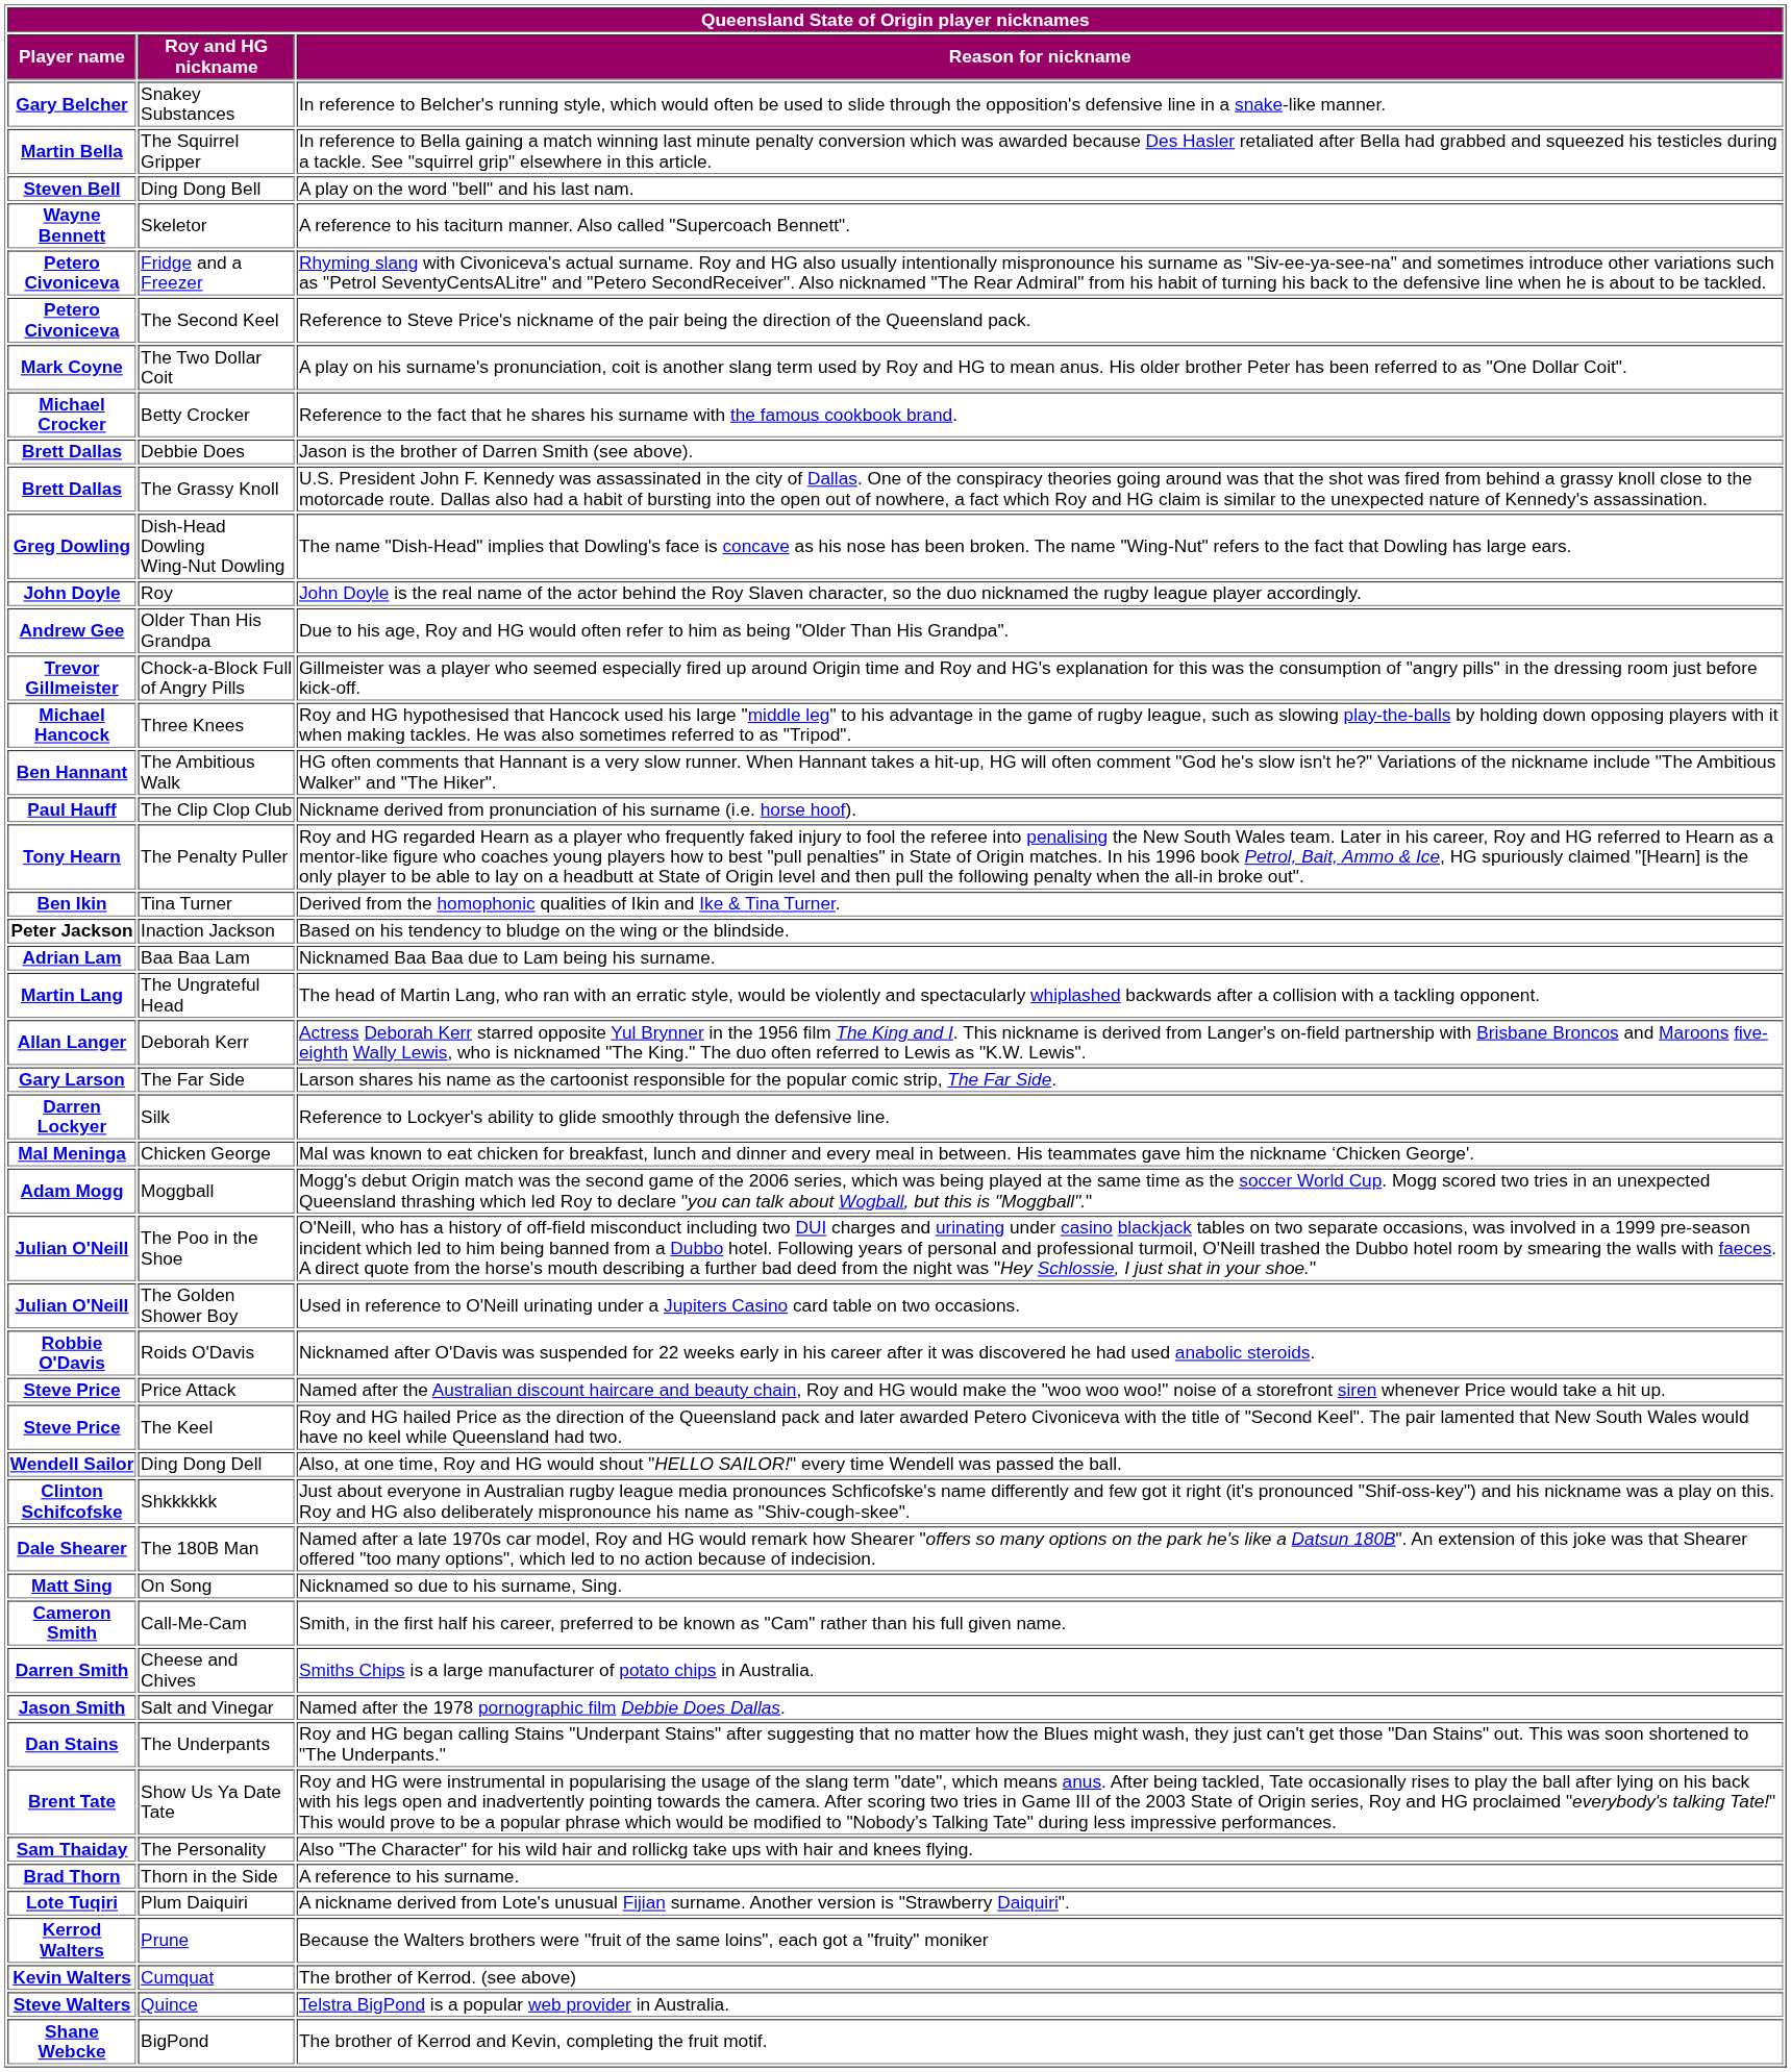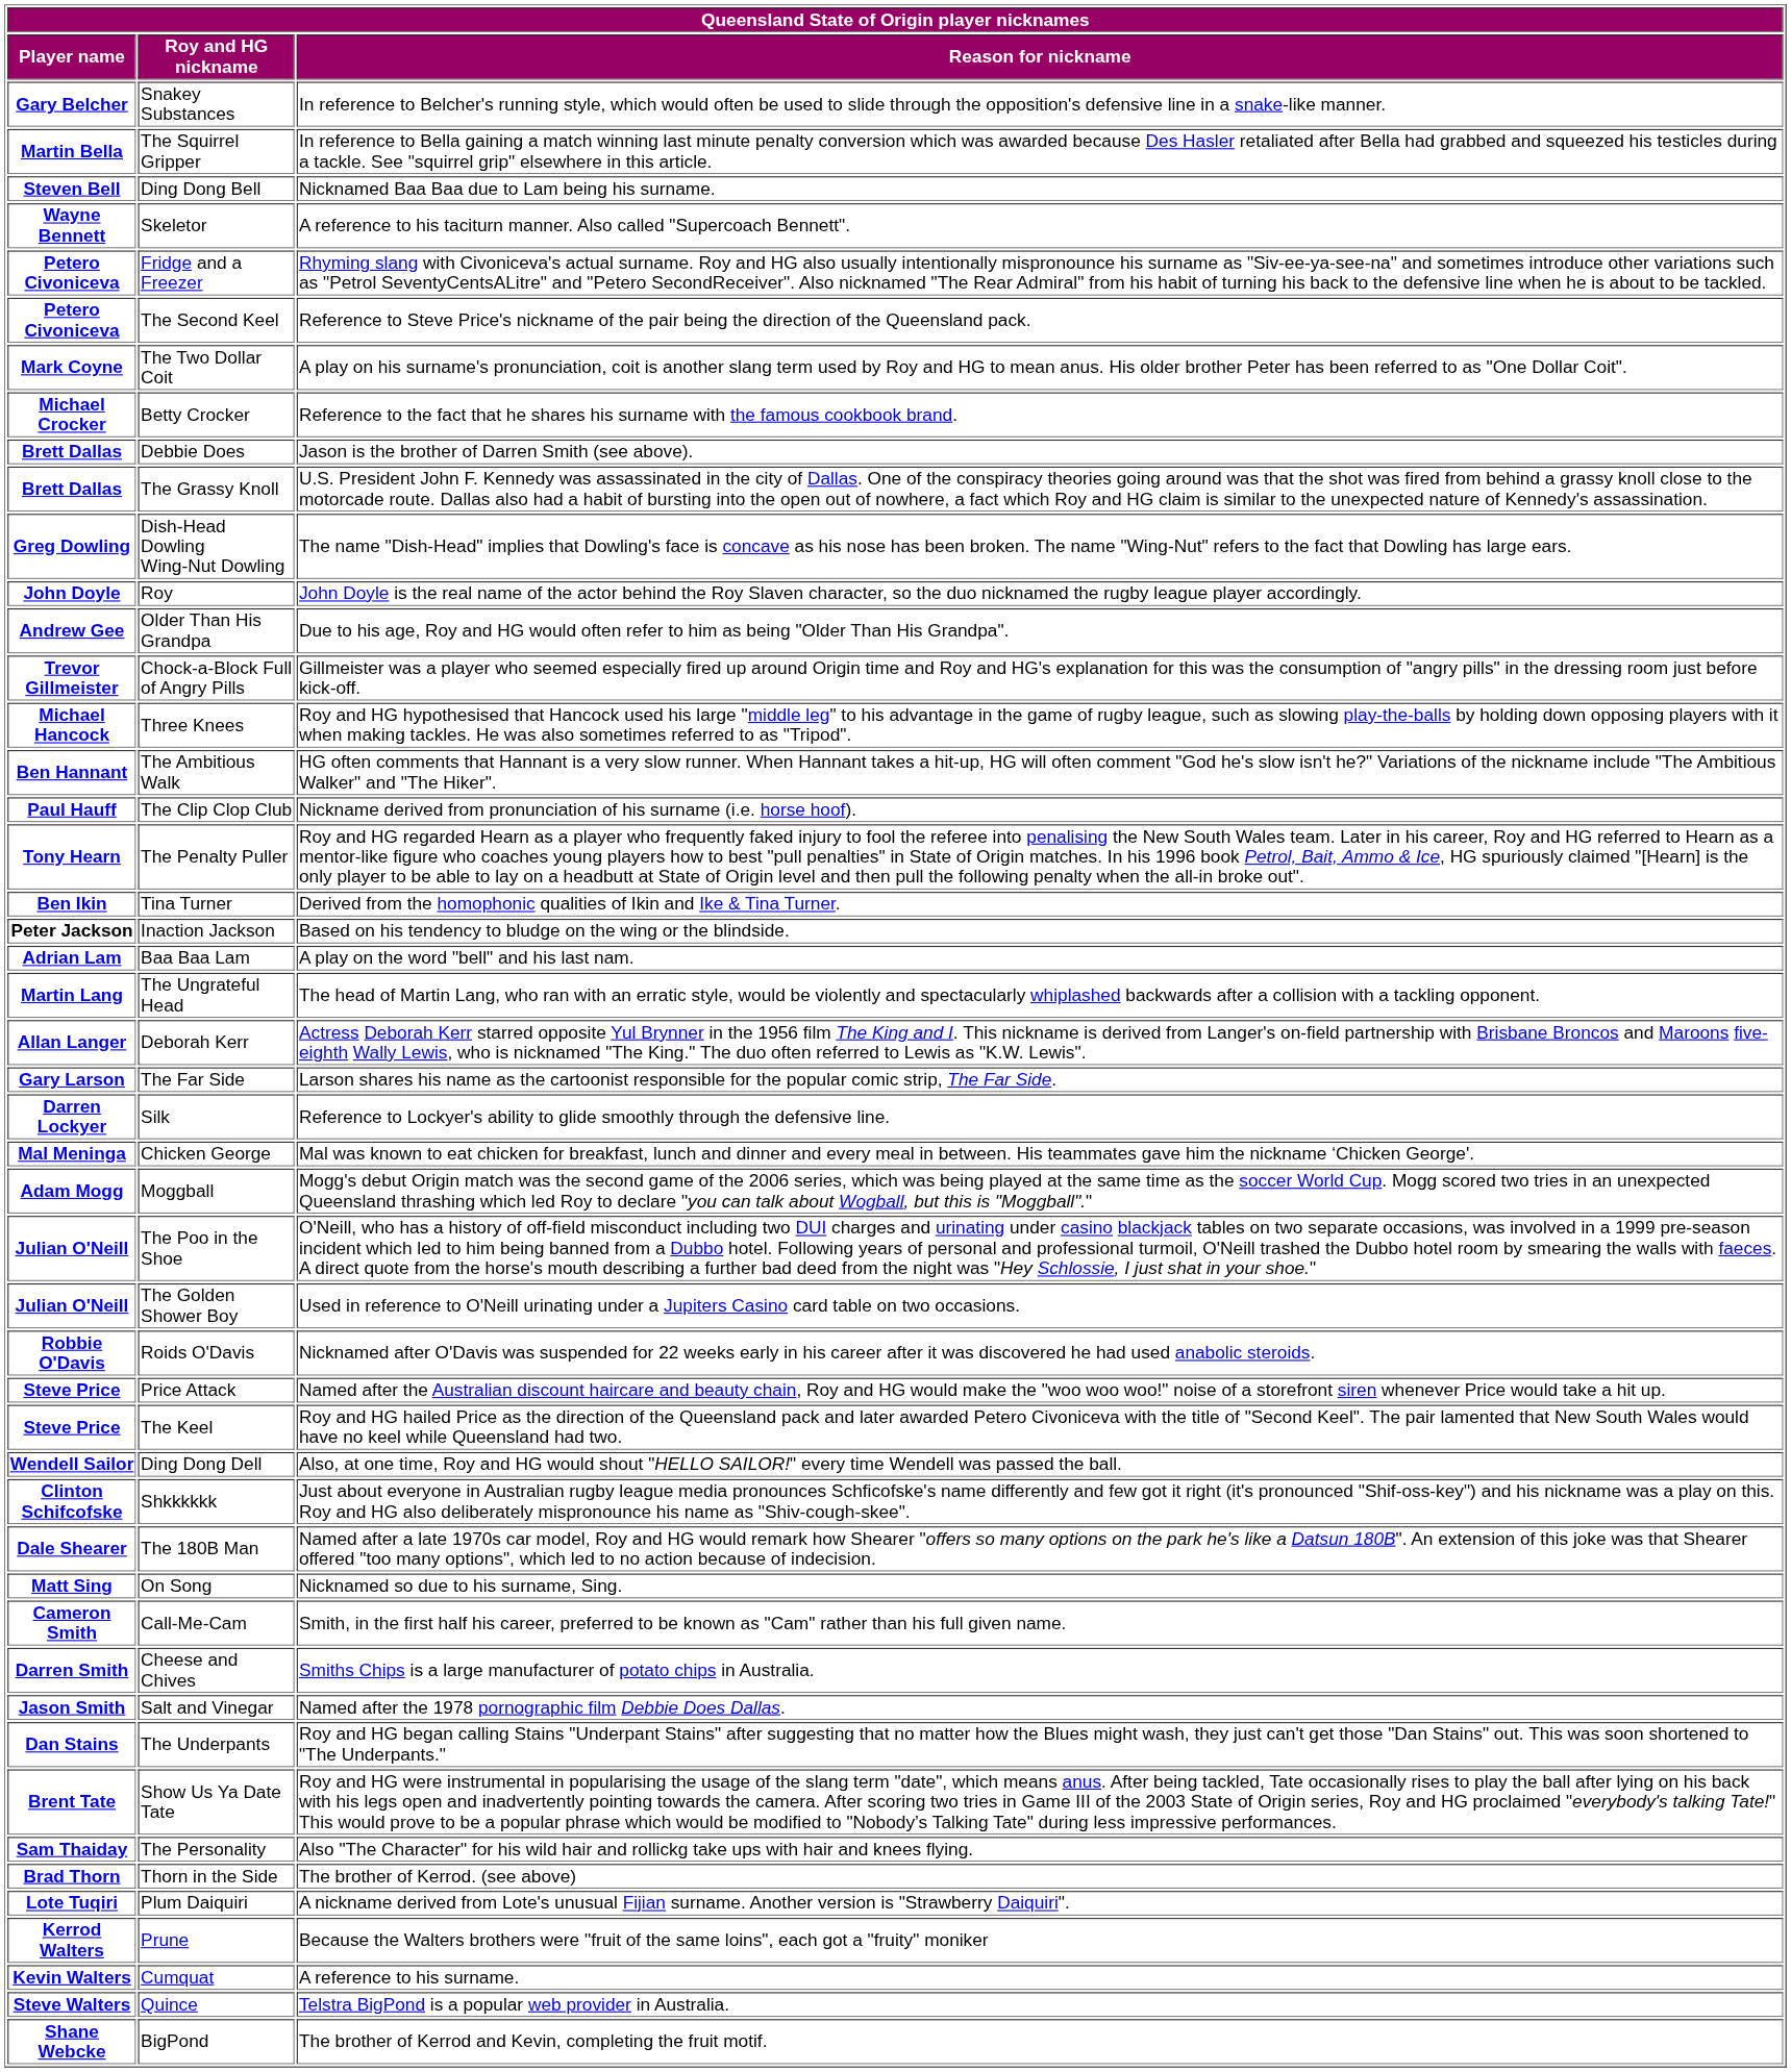Steven Bell | Reason for nickname: A play on the word "bell" and his last nam. -> Nicknamed Baa Baa due to Lam being his surname.
Adrian Lam | Reason for nickname: Nicknamed Baa Baa due to Lam being his surname. -> A play on the word "bell" and his last nam.
Brad Thorn | Reason for nickname: A reference to his surname. -> The brother of Kerrod. (see above)
Kevin Walters | Reason for nickname: The brother of Kerrod. (see above) -> A reference to his surname.
